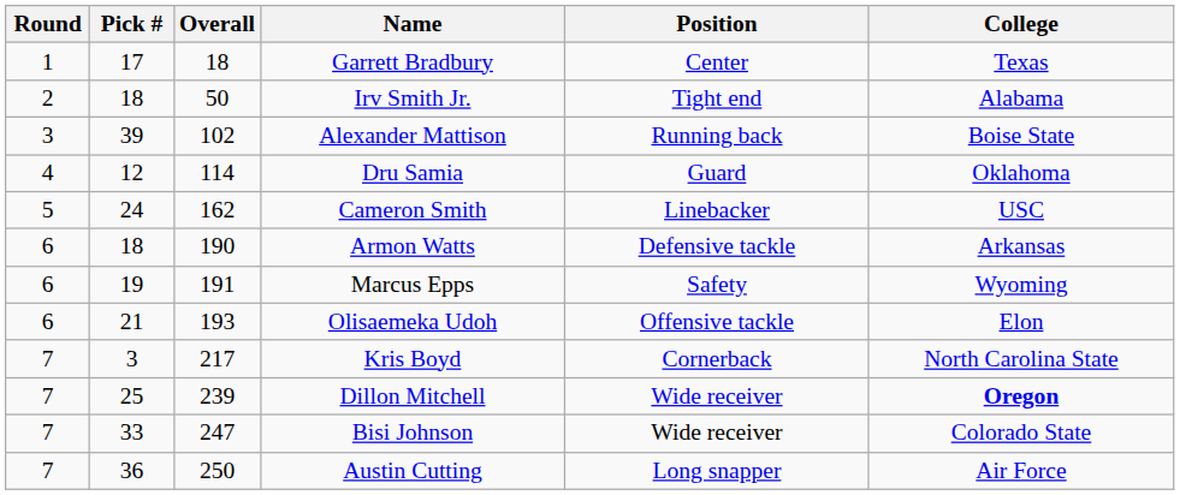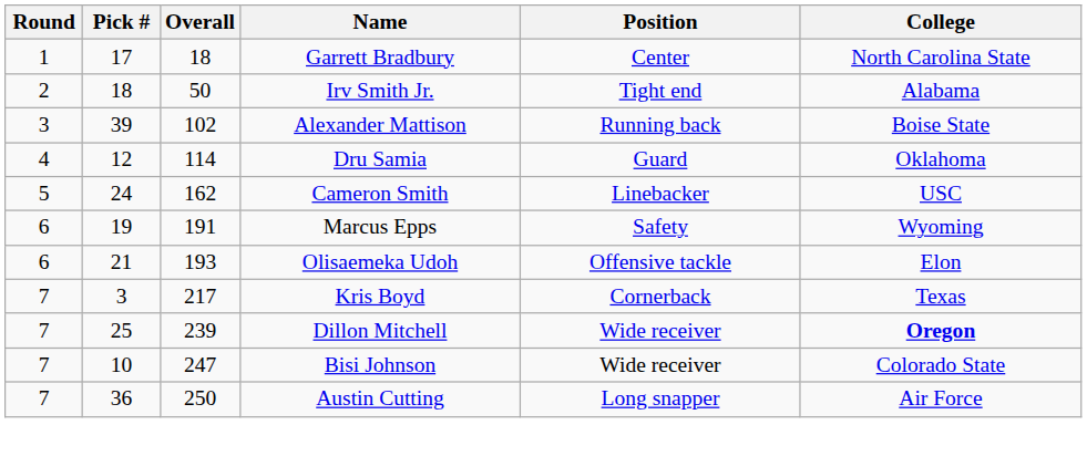Garrett Bradbury | College: Texas -> North Carolina State
- row: 6 | 18 | 190 | Armon Watts | Defensive tackle | Arkansas
Kris Boyd | College: North Carolina State -> Texas
Bisi Johnson | Pick #: 33 -> 10
